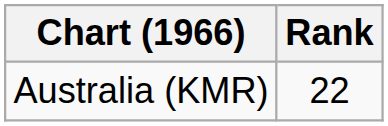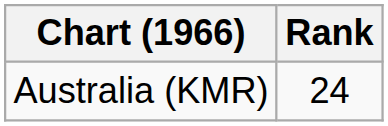Australia (KMR) | Rank: 22 -> 24
